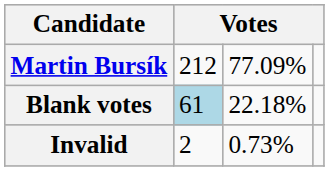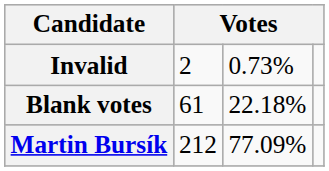rows swapped: Martin Bursík <-> Invalid
Blank votes | column 2: lightblue background -> no background
